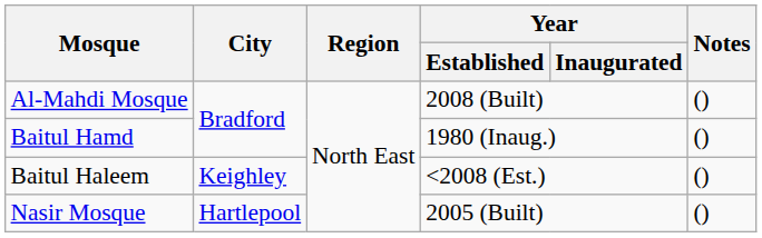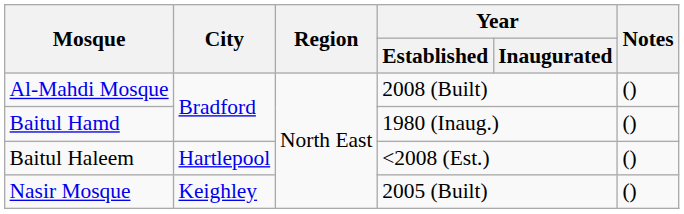Baitul Haleem | City: Keighley -> Hartlepool
Nasir Mosque | City: Hartlepool -> Keighley
